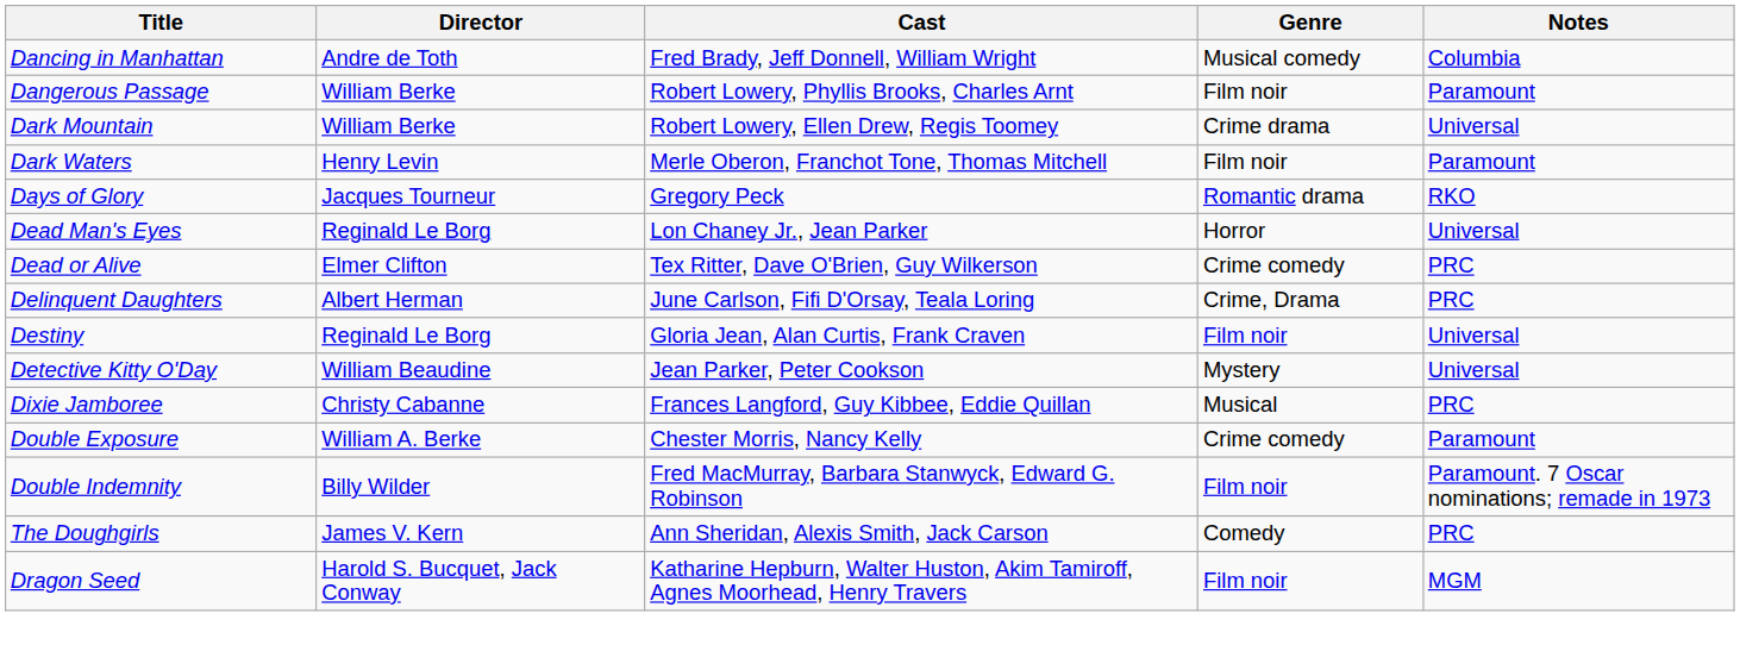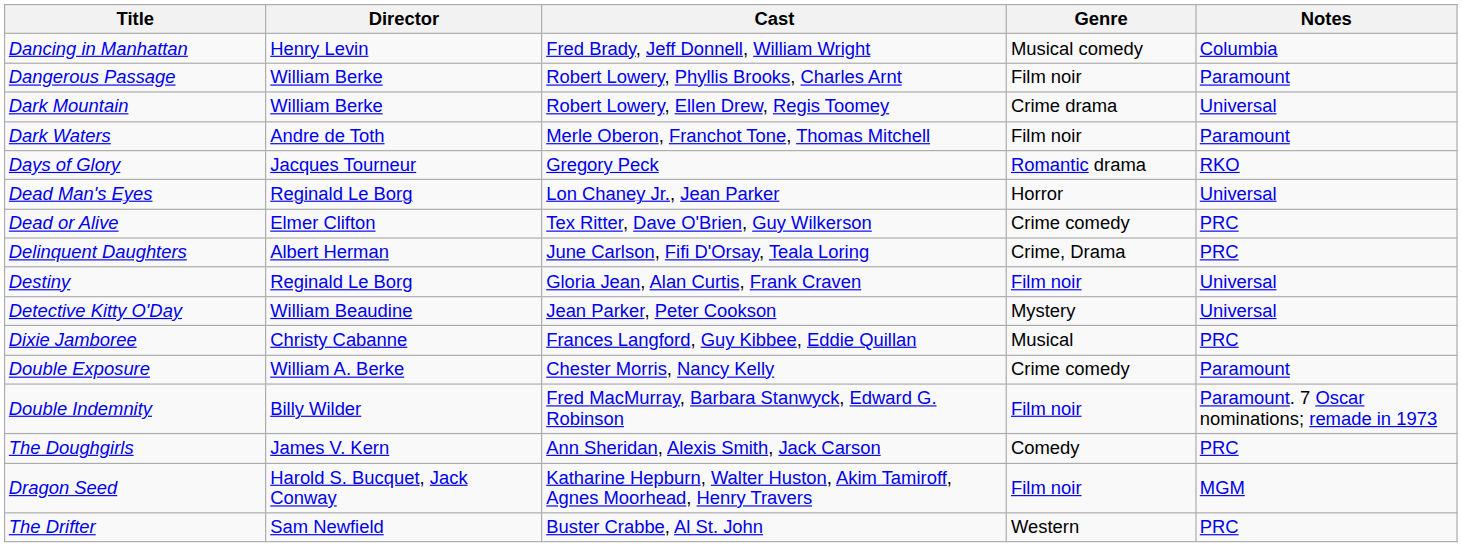Dancing in Manhattan | Director: Andre de Toth -> Henry Levin
Dark Waters | Director: Henry Levin -> Andre de Toth
+ row: The Drifter | Sam Newfield | Buster Crabbe, Al St. John | Western | PRC
